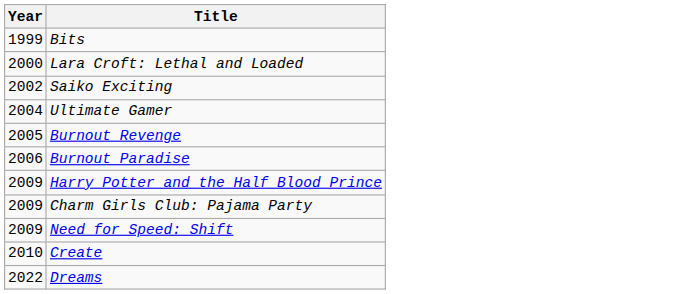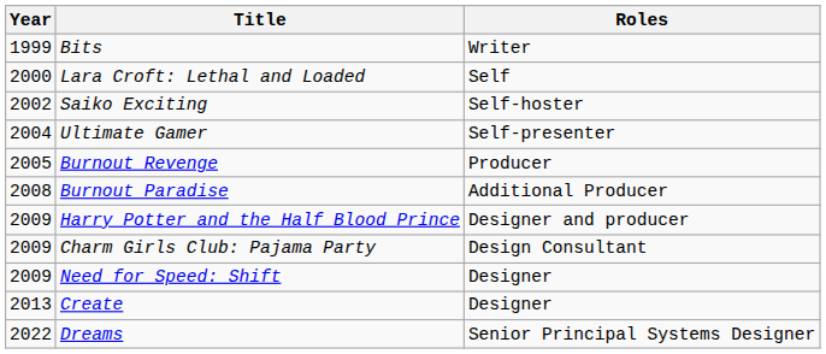+ column: Roles | Writer | Self | Self-hoster | Self-presenter | Producer | Additional Producer | Designer and producer | Design Consultant | Designer | Designer | Senior Principal Systems Designer
Burnout Paradise | Year: 2006 -> 2008
Create | Year: 2010 -> 2013
